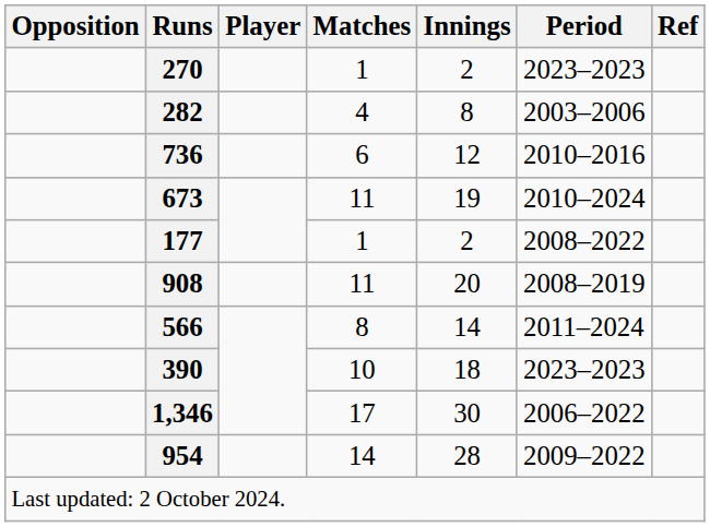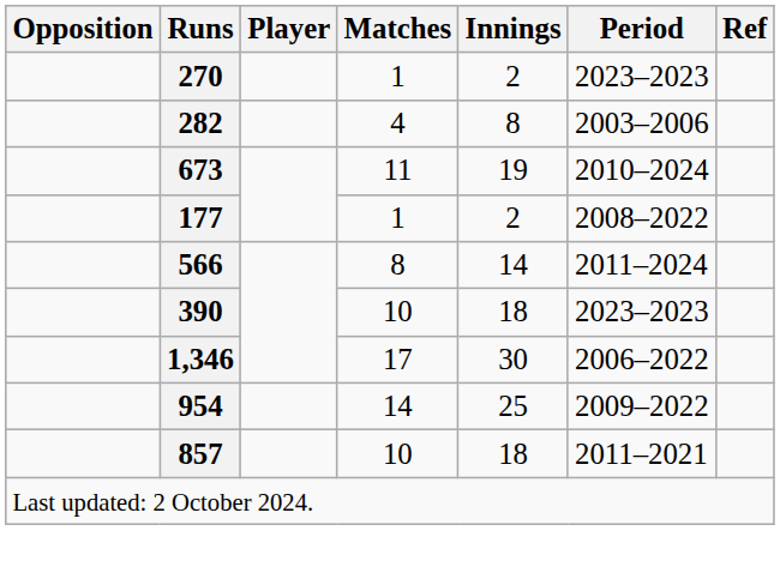- row: 736 | 6 | 12 | 2010–2016
- row: 908 | 11 | 20 | 2008–2019
954 | Innings: 28 -> 25
+ row: 857 | 10 | 18 | 2011–2021
